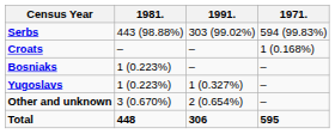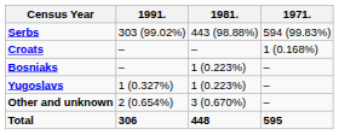columns swapped: 1991. <-> 1981.
